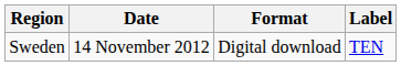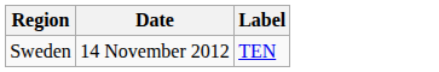- column: Format | Digital download
